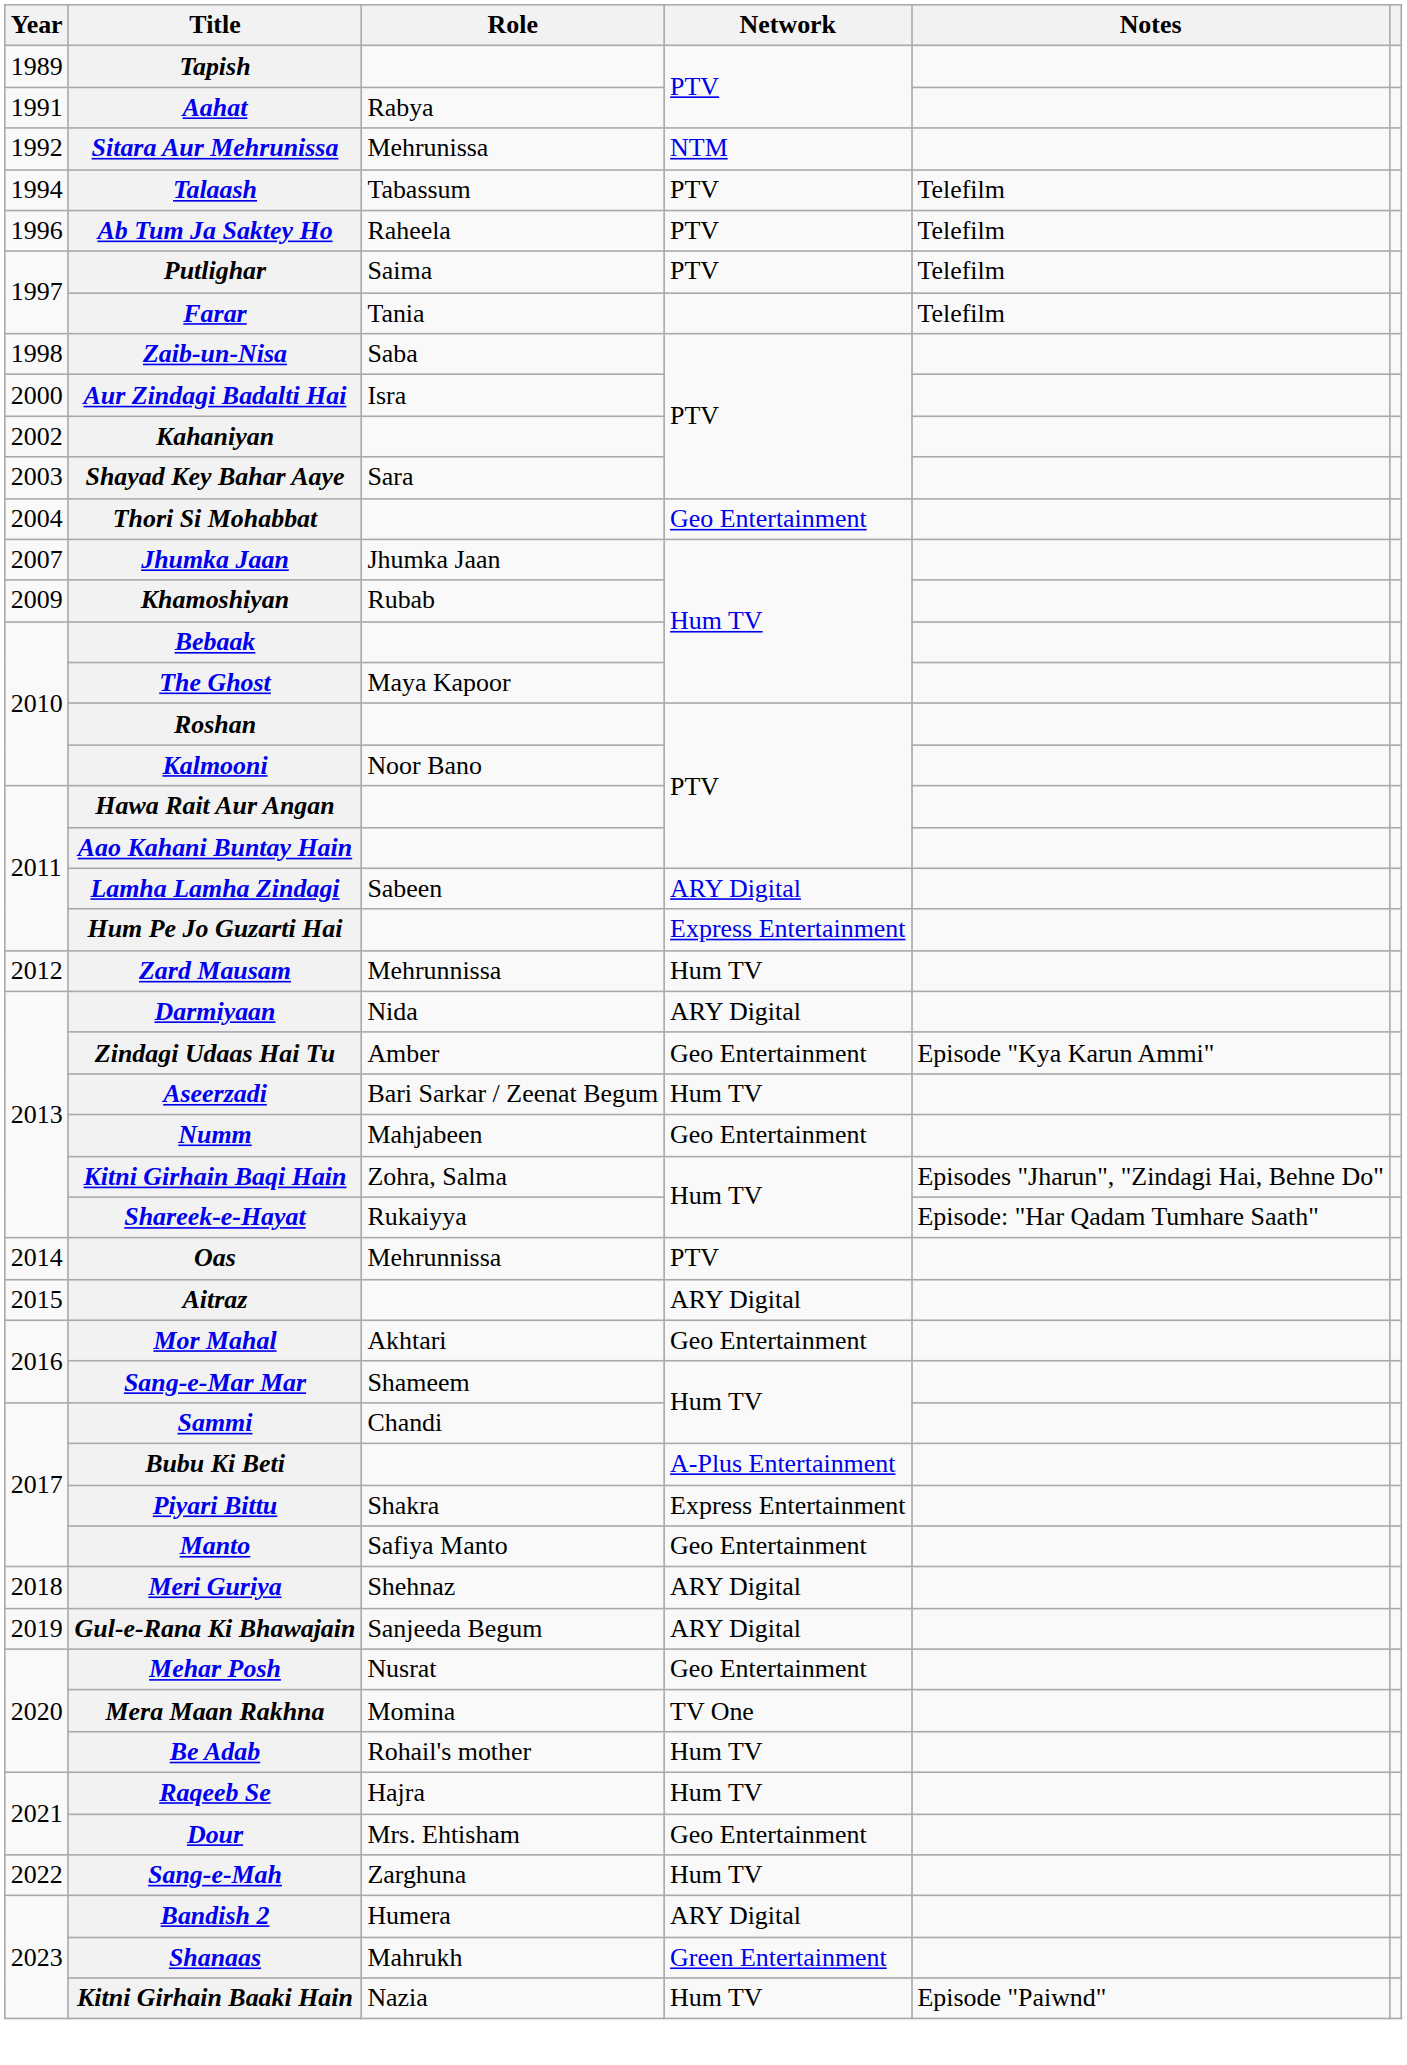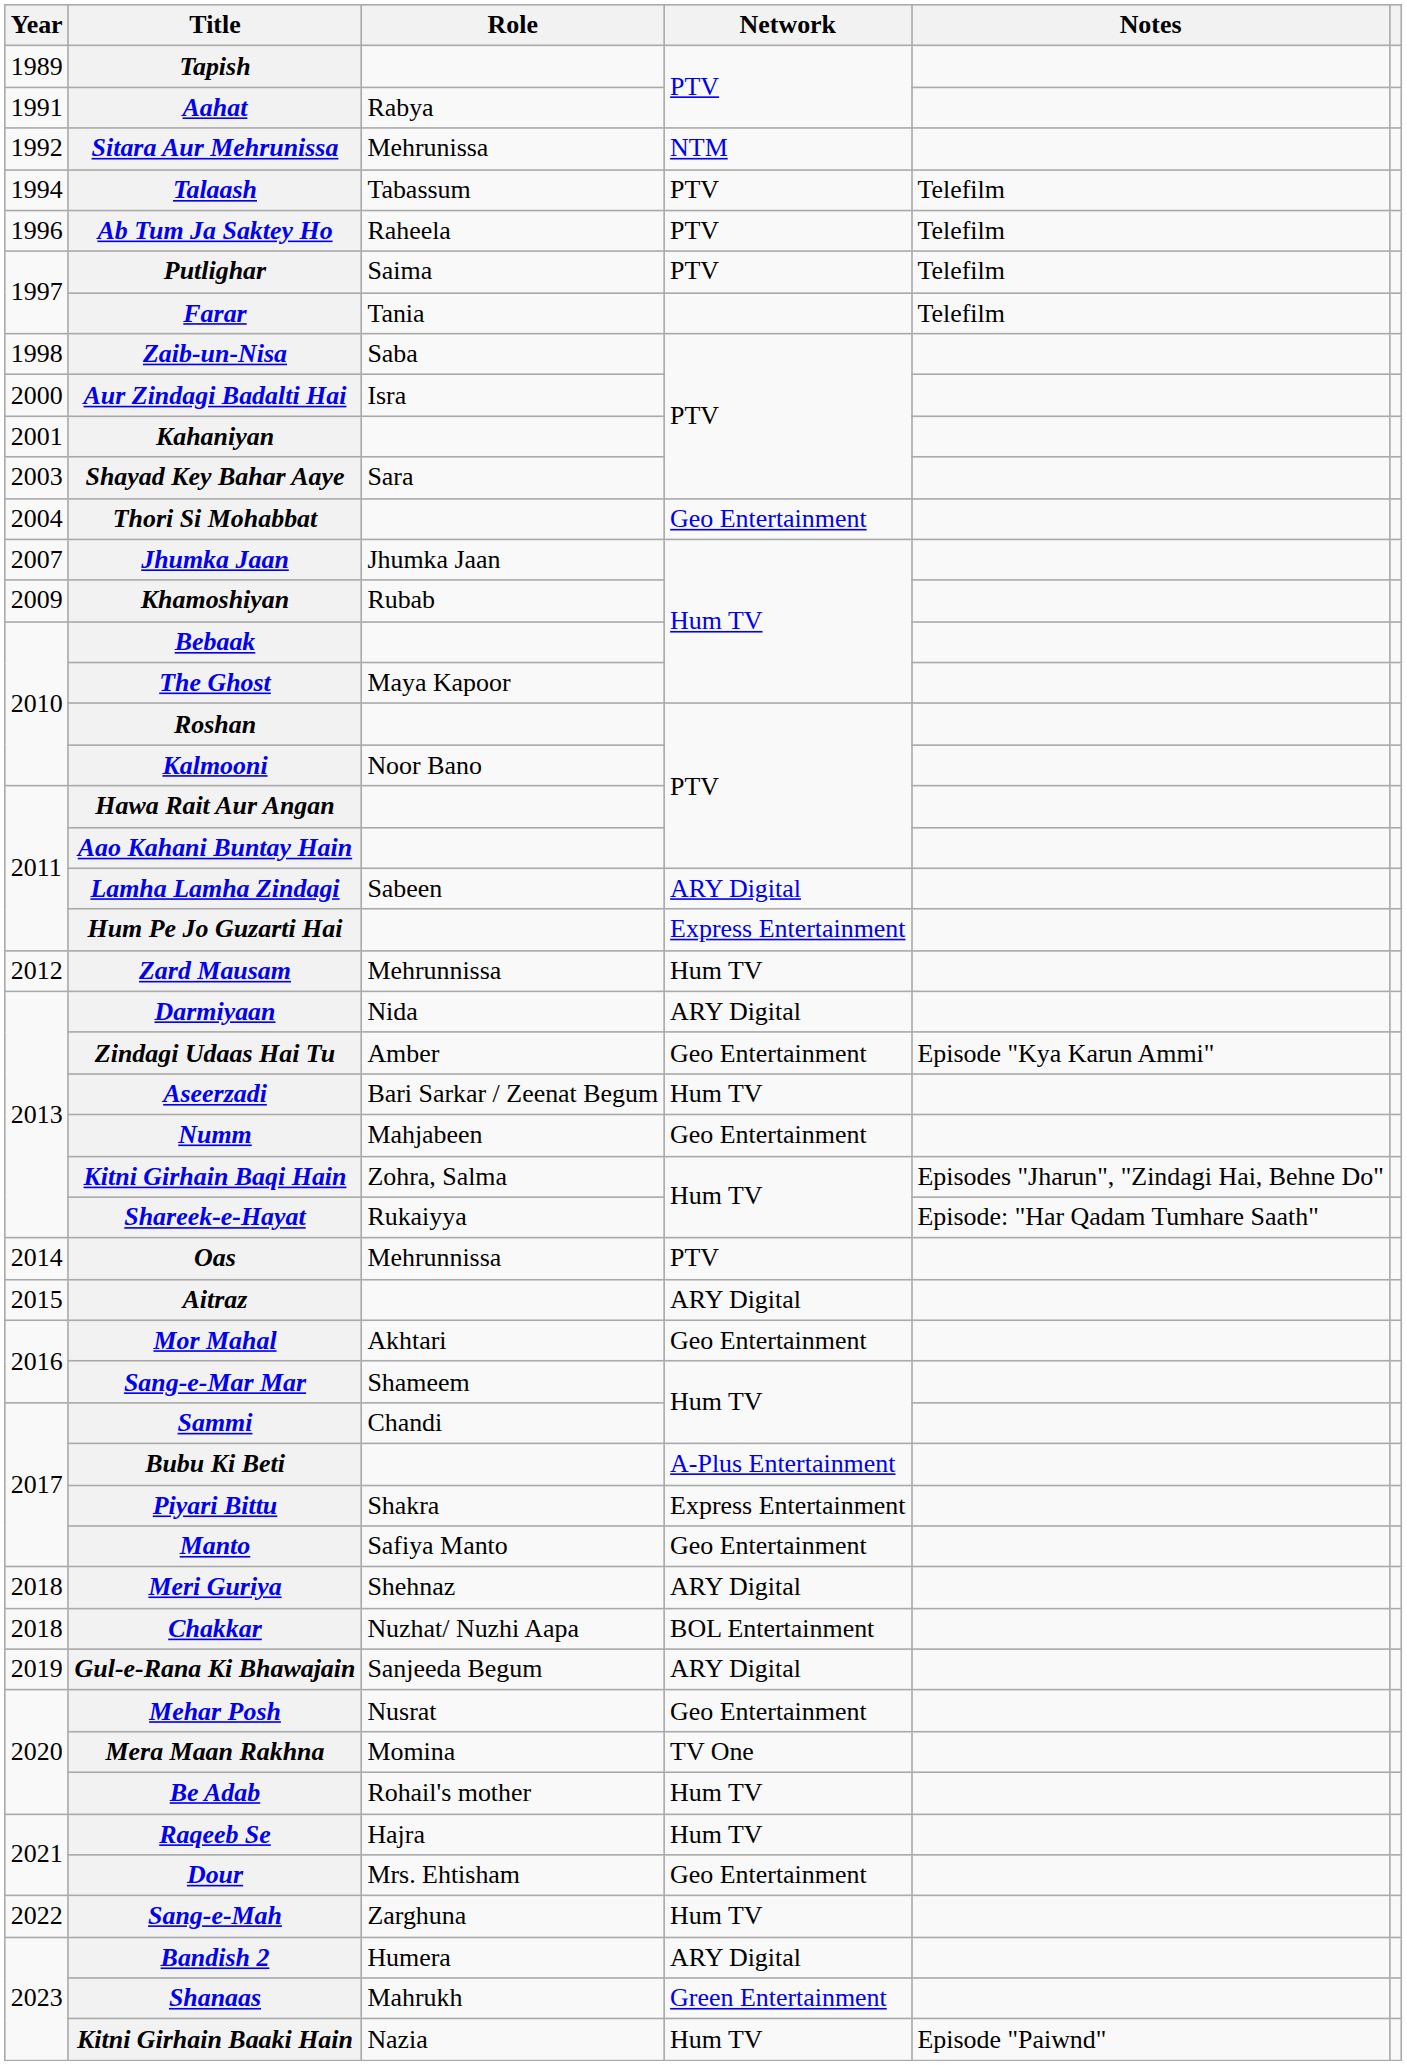Kahaniyan | Year: 2002 -> 2001
+ row: 2018 | Chakkar | Nuzhat/ Nuzhi Aapa | BOL Entertainment
